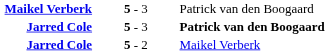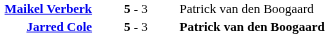- row: Jarred Cole | 5 - 2 | Maikel Verberk
